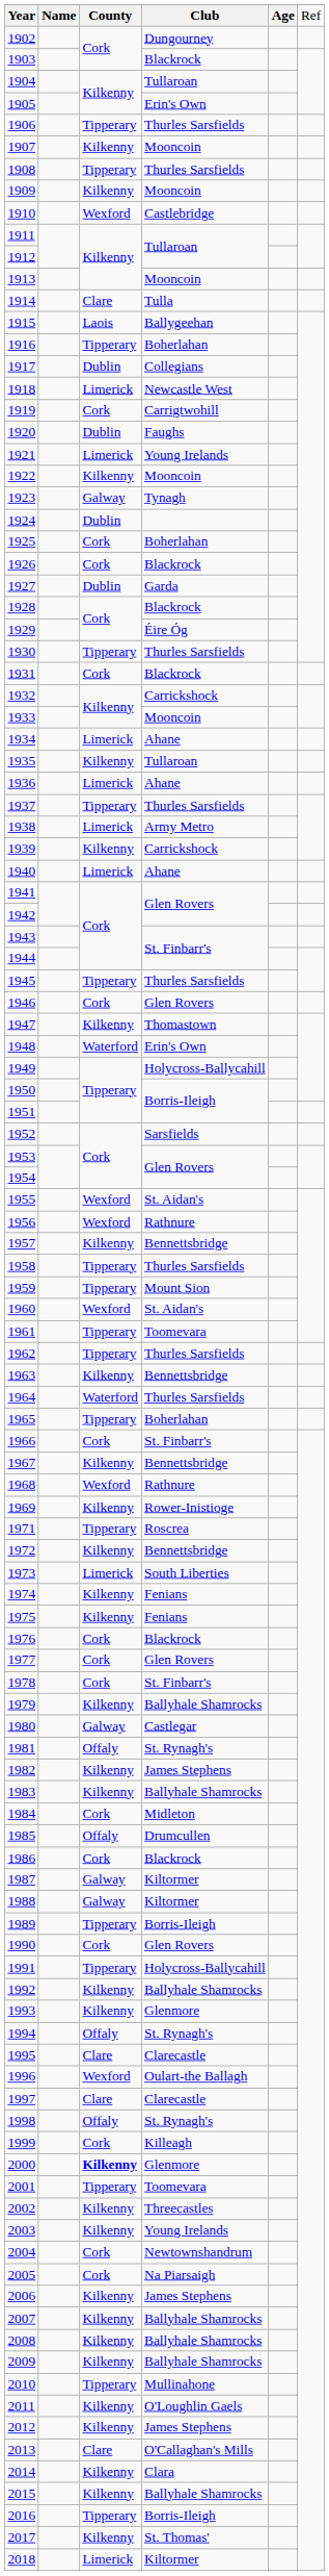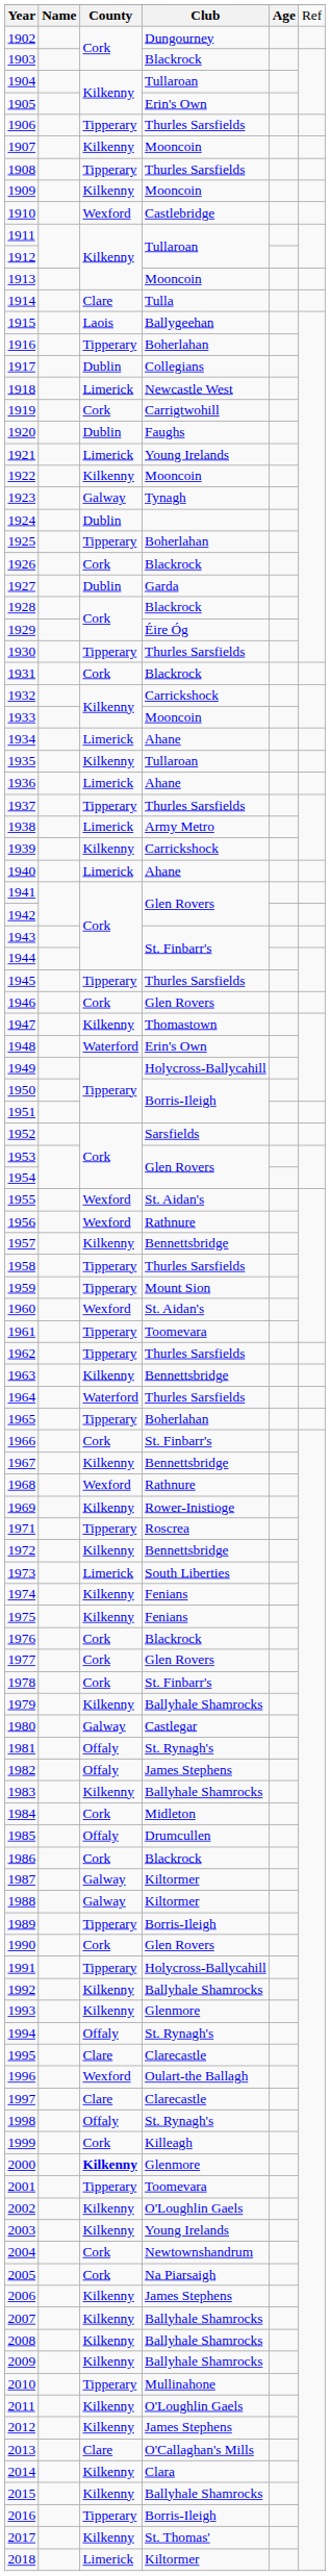1925 | column 3: Cork -> Tipperary
1982 | column 3: Kilkenny -> Offaly
2002 | column 4: Threecastles -> O'Loughlin Gaels
